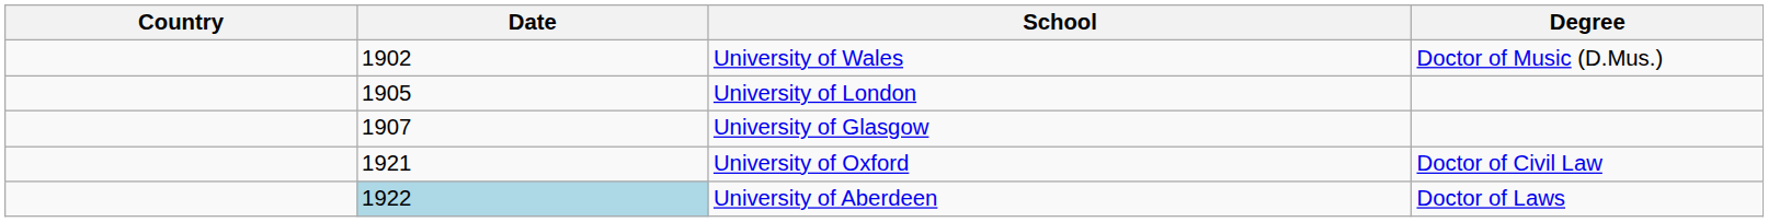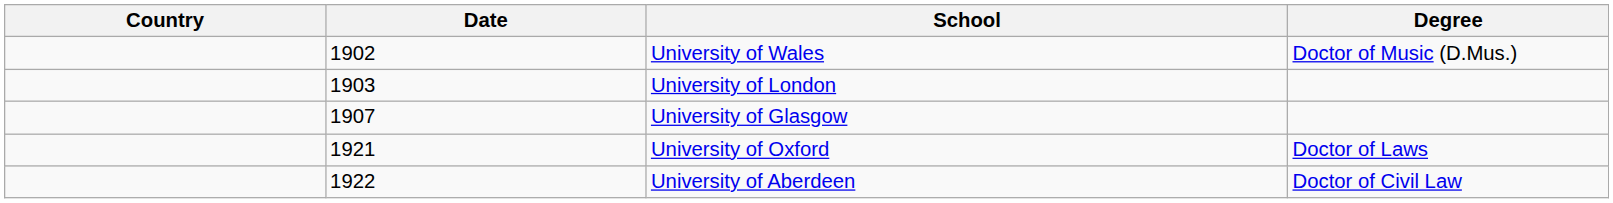University of London | Date: 1905 -> 1903
University of Oxford | Degree: Doctor of Civil Law -> Doctor of Laws
University of Aberdeen | Date: lightblue background -> no background
University of Aberdeen | Degree: Doctor of Laws -> Doctor of Civil Law
